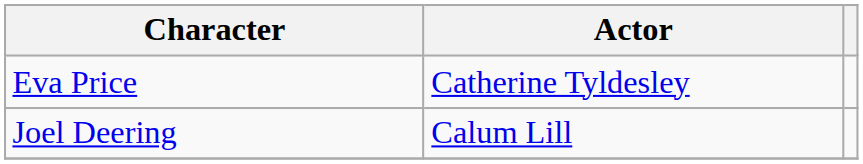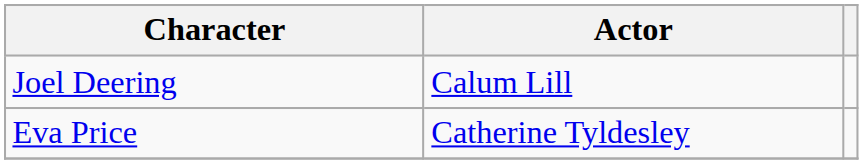rows swapped: Eva Price <-> Joel Deering
